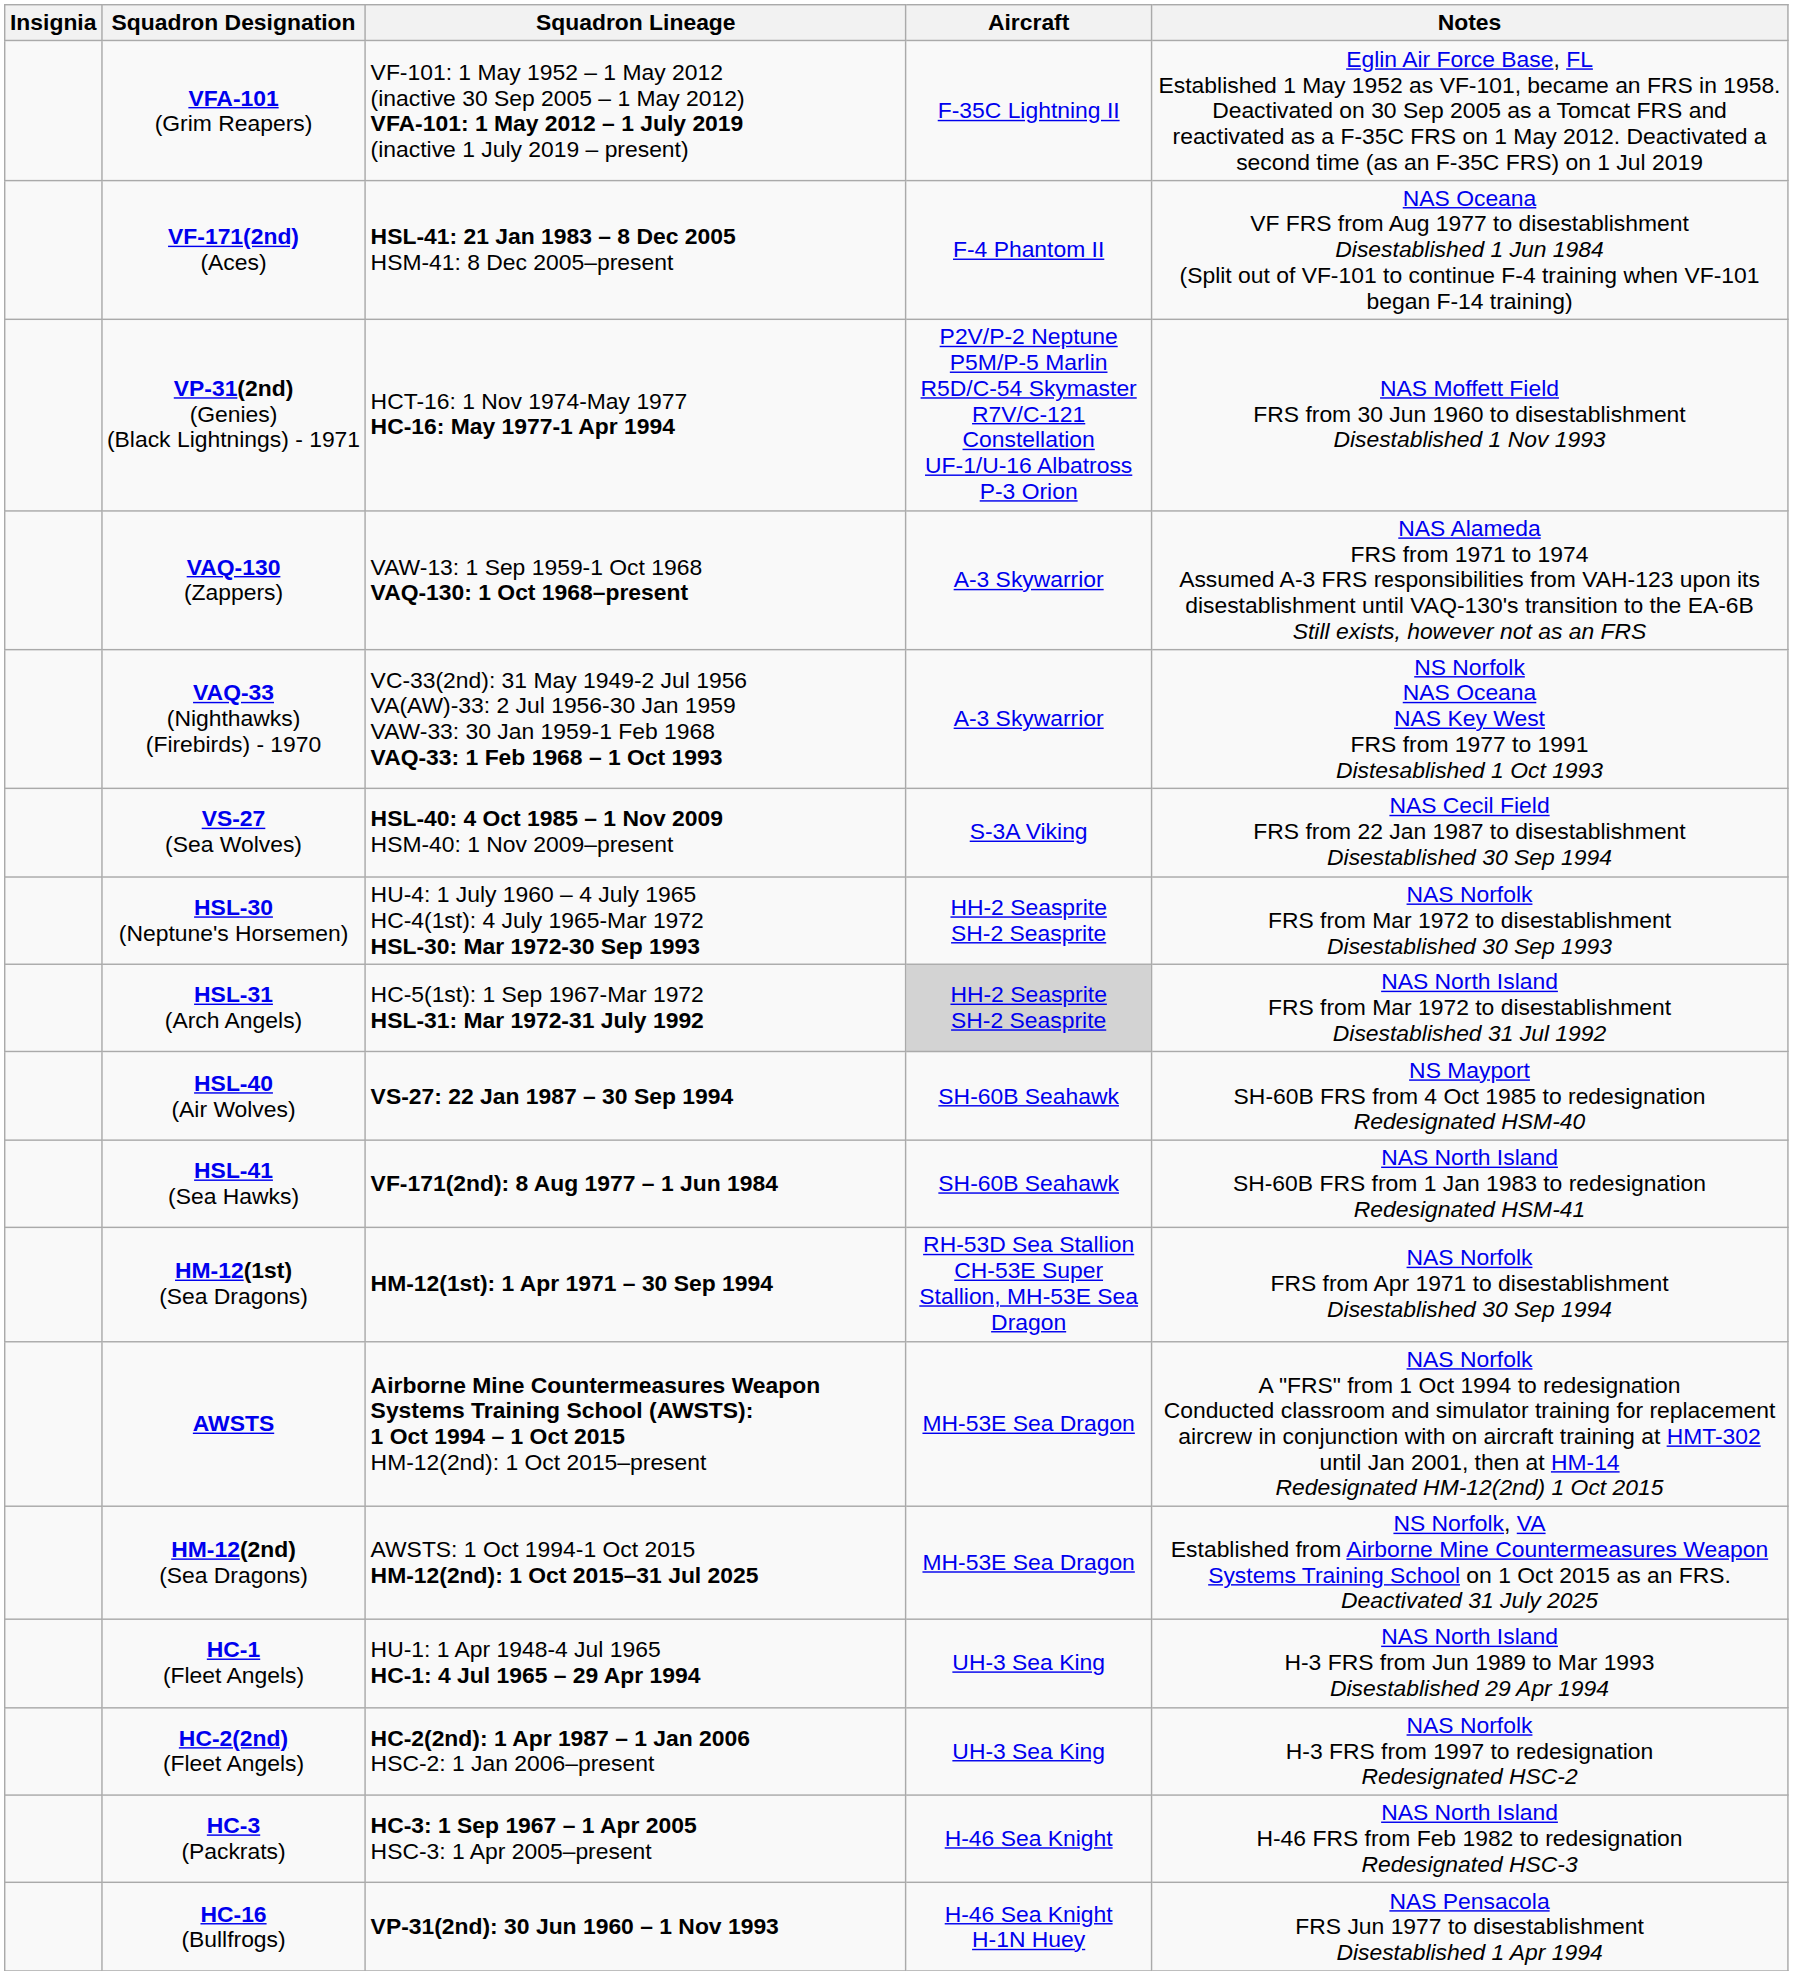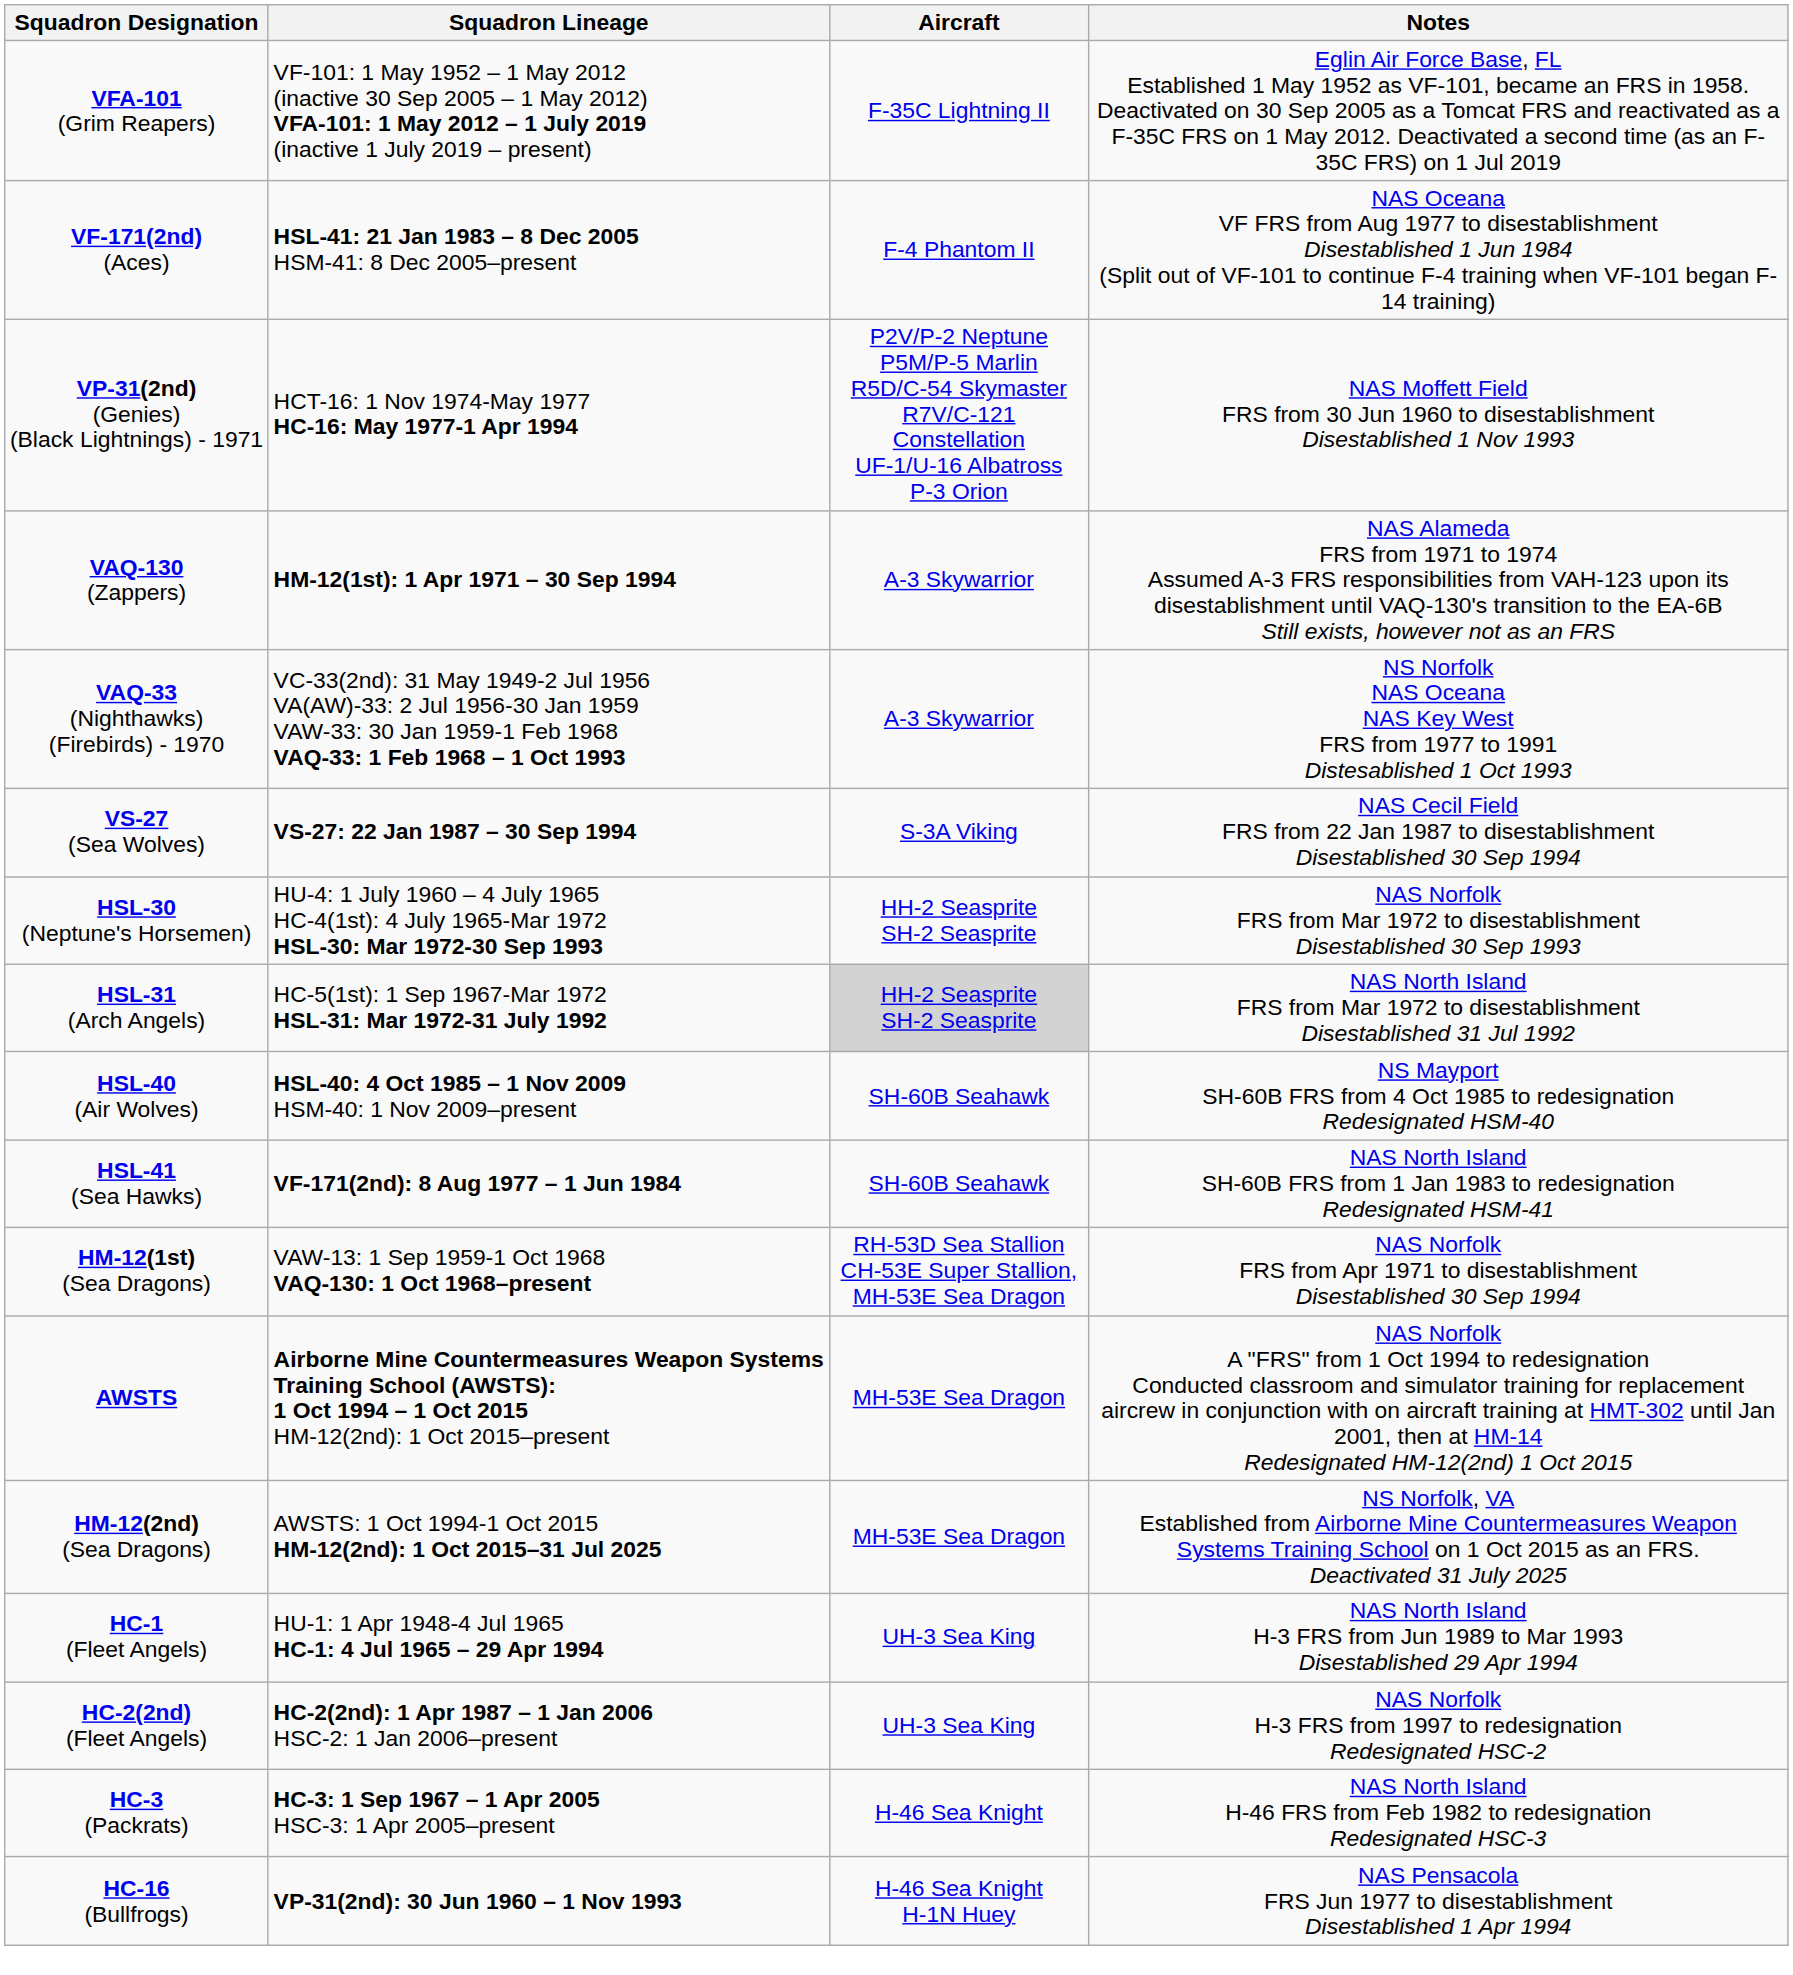- column: Insignia
VAQ-130 (Zappers) | Squadron Lineage: VAW-13: 1 Sep 1959-1 Oct 1968 VAQ-130: 1 Oct 1968–present -> HM-12(1st): 1 Apr 1971 – 30 Sep 1994
VS-27 (Sea Wolves) | Squadron Lineage: HSL-40: 4 Oct 1985 – 1 Nov 2009 HSM-40: 1 Nov 2009–present -> VS-27: 22 Jan 1987 – 30 Sep 1994
HSL-40 (Air Wolves) | Squadron Lineage: VS-27: 22 Jan 1987 – 30 Sep 1994 -> HSL-40: 4 Oct 1985 – 1 Nov 2009 HSM-40: 1 Nov 2009–present
HM-12(1st) (Sea Dragons) | Squadron Lineage: HM-12(1st): 1 Apr 1971 – 30 Sep 1994 -> VAW-13: 1 Sep 1959-1 Oct 1968 VAQ-130: 1 Oct 1968–present
